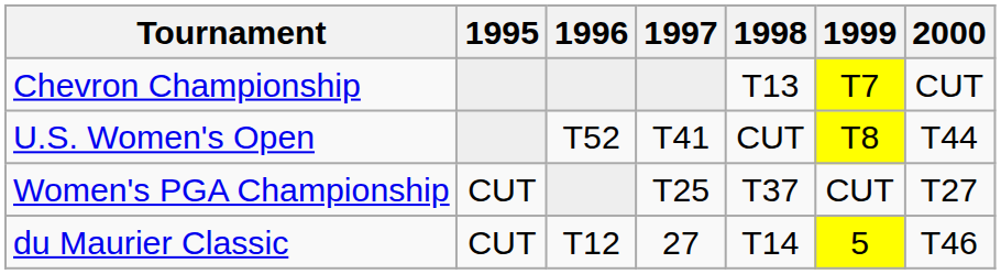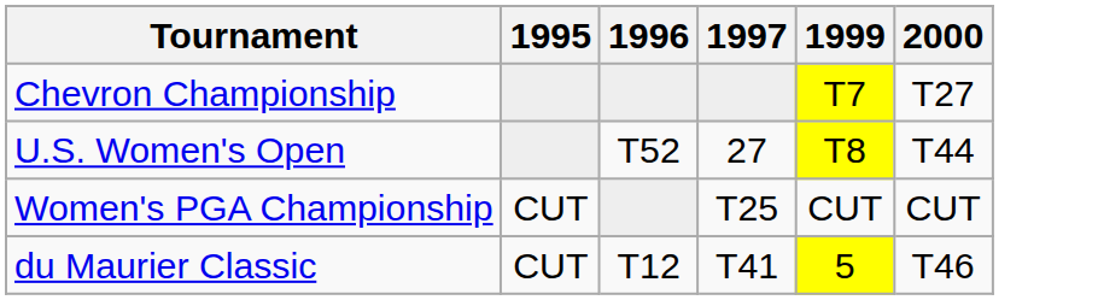- column: 1998 | T13 | CUT | T37 | T14
Chevron Championship | 2000: CUT -> T27
U.S. Women's Open | 1997: T41 -> 27
Women's PGA Championship | 2000: T27 -> CUT
du Maurier Classic | 1997: 27 -> T41
